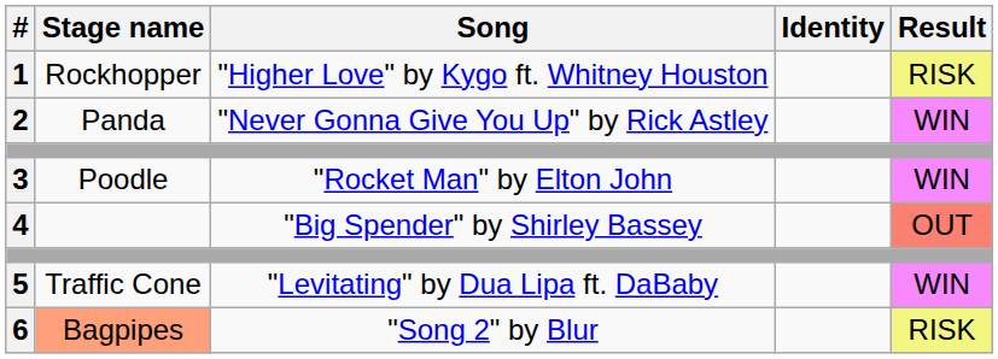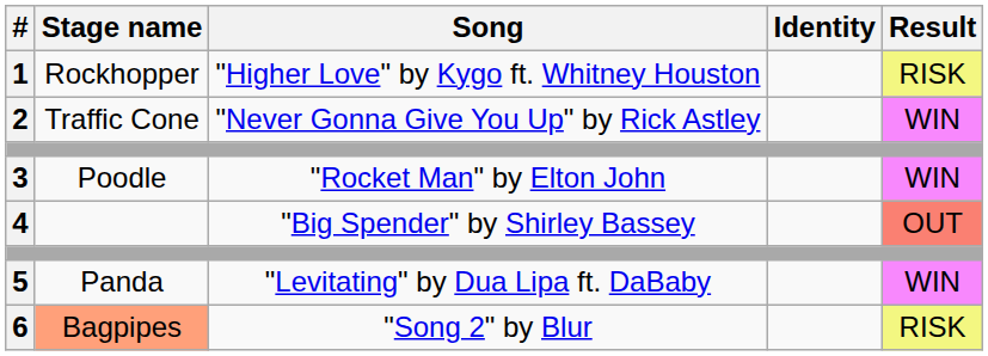2 | Stage name: Panda -> Traffic Cone
5 | Stage name: Traffic Cone -> Panda
